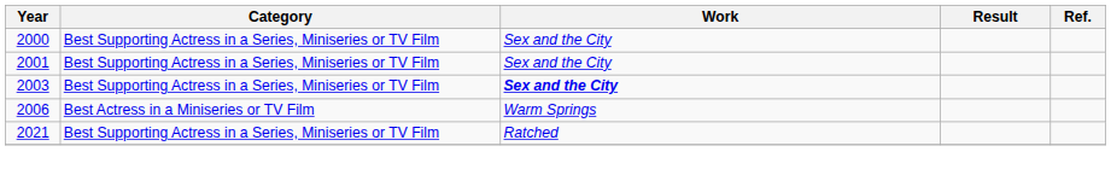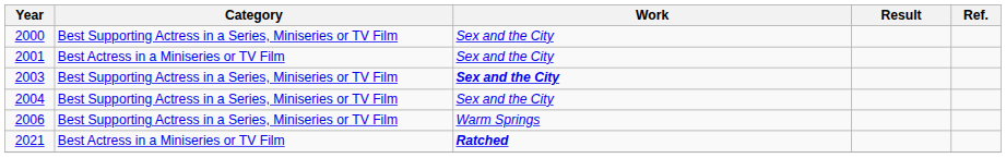2001 | Category: Best Supporting Actress in a Series, Miniseries or TV Film -> Best Actress in a Miniseries or TV Film
+ row: 2004 | Best Supporting Actress in a Series, Miniseries or TV Film | Sex and the City
2006 | Category: Best Actress in a Miniseries or TV Film -> Best Supporting Actress in a Series, Miniseries or TV Film
2021 | Category: Best Supporting Actress in a Series, Miniseries or TV Film -> Best Actress in a Miniseries or TV Film
2021 | Work: normal -> bold
